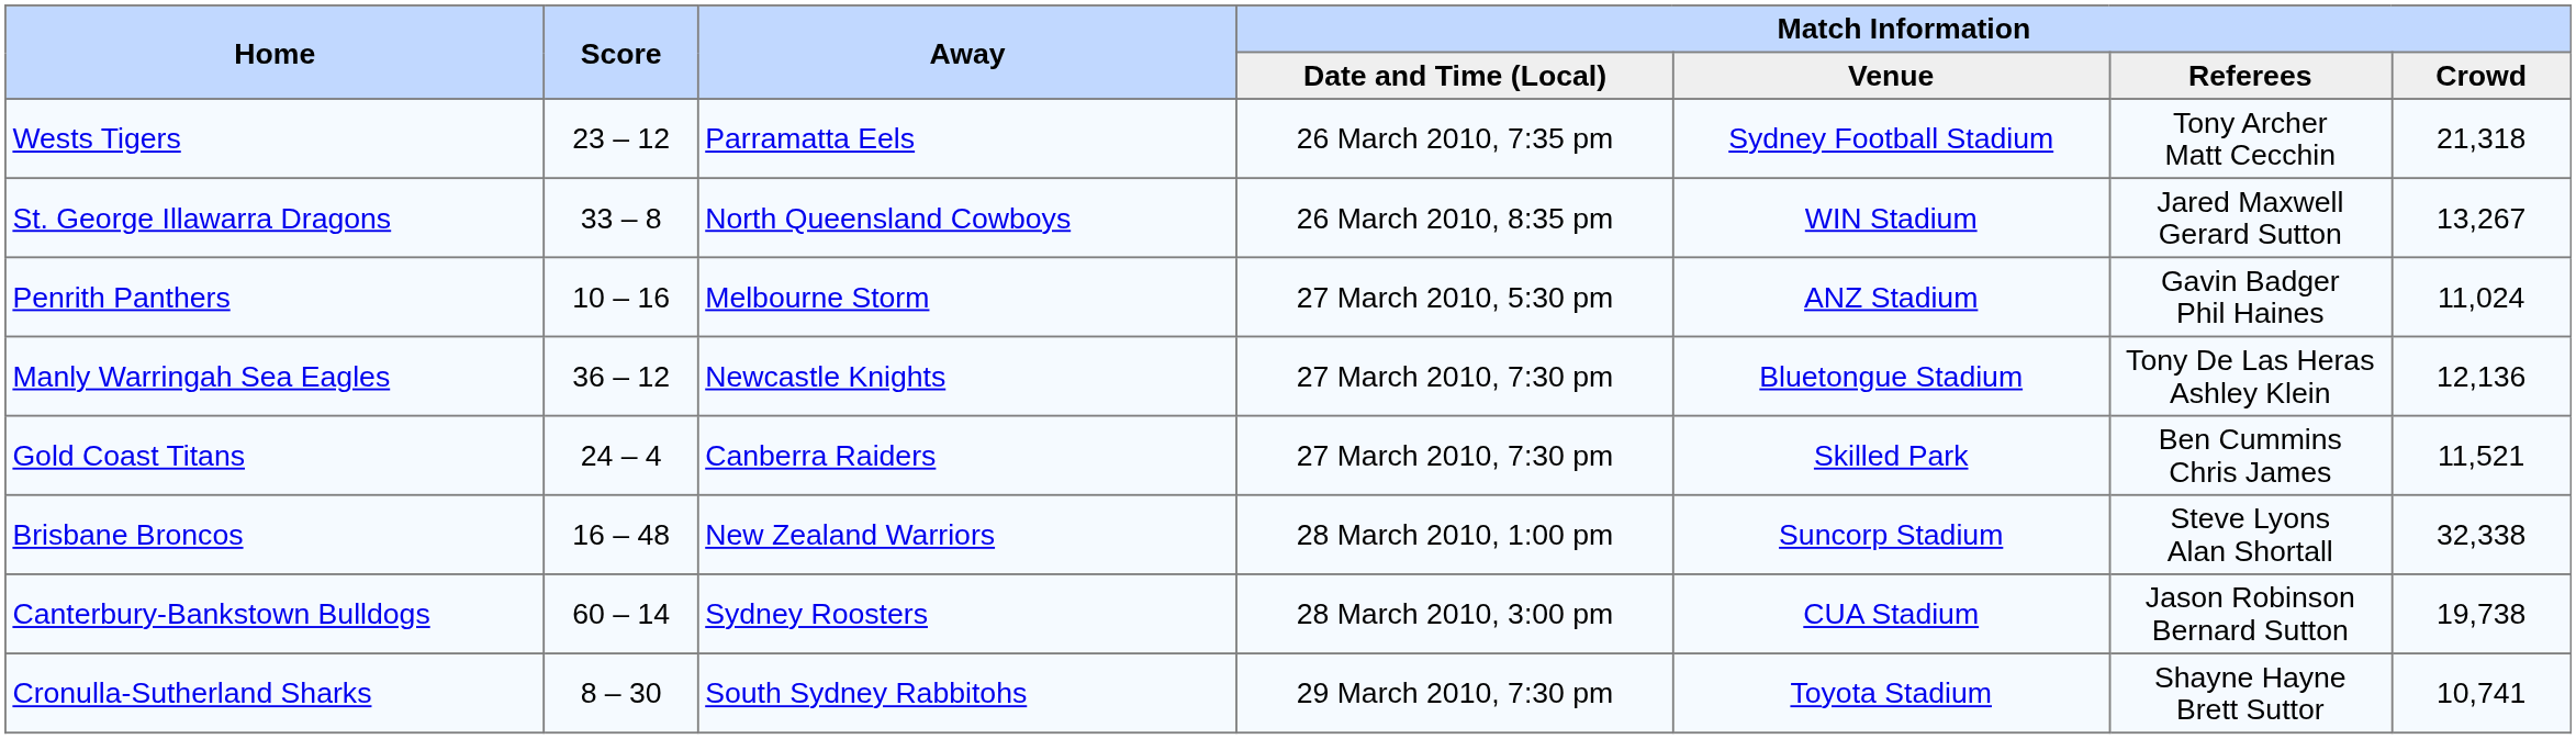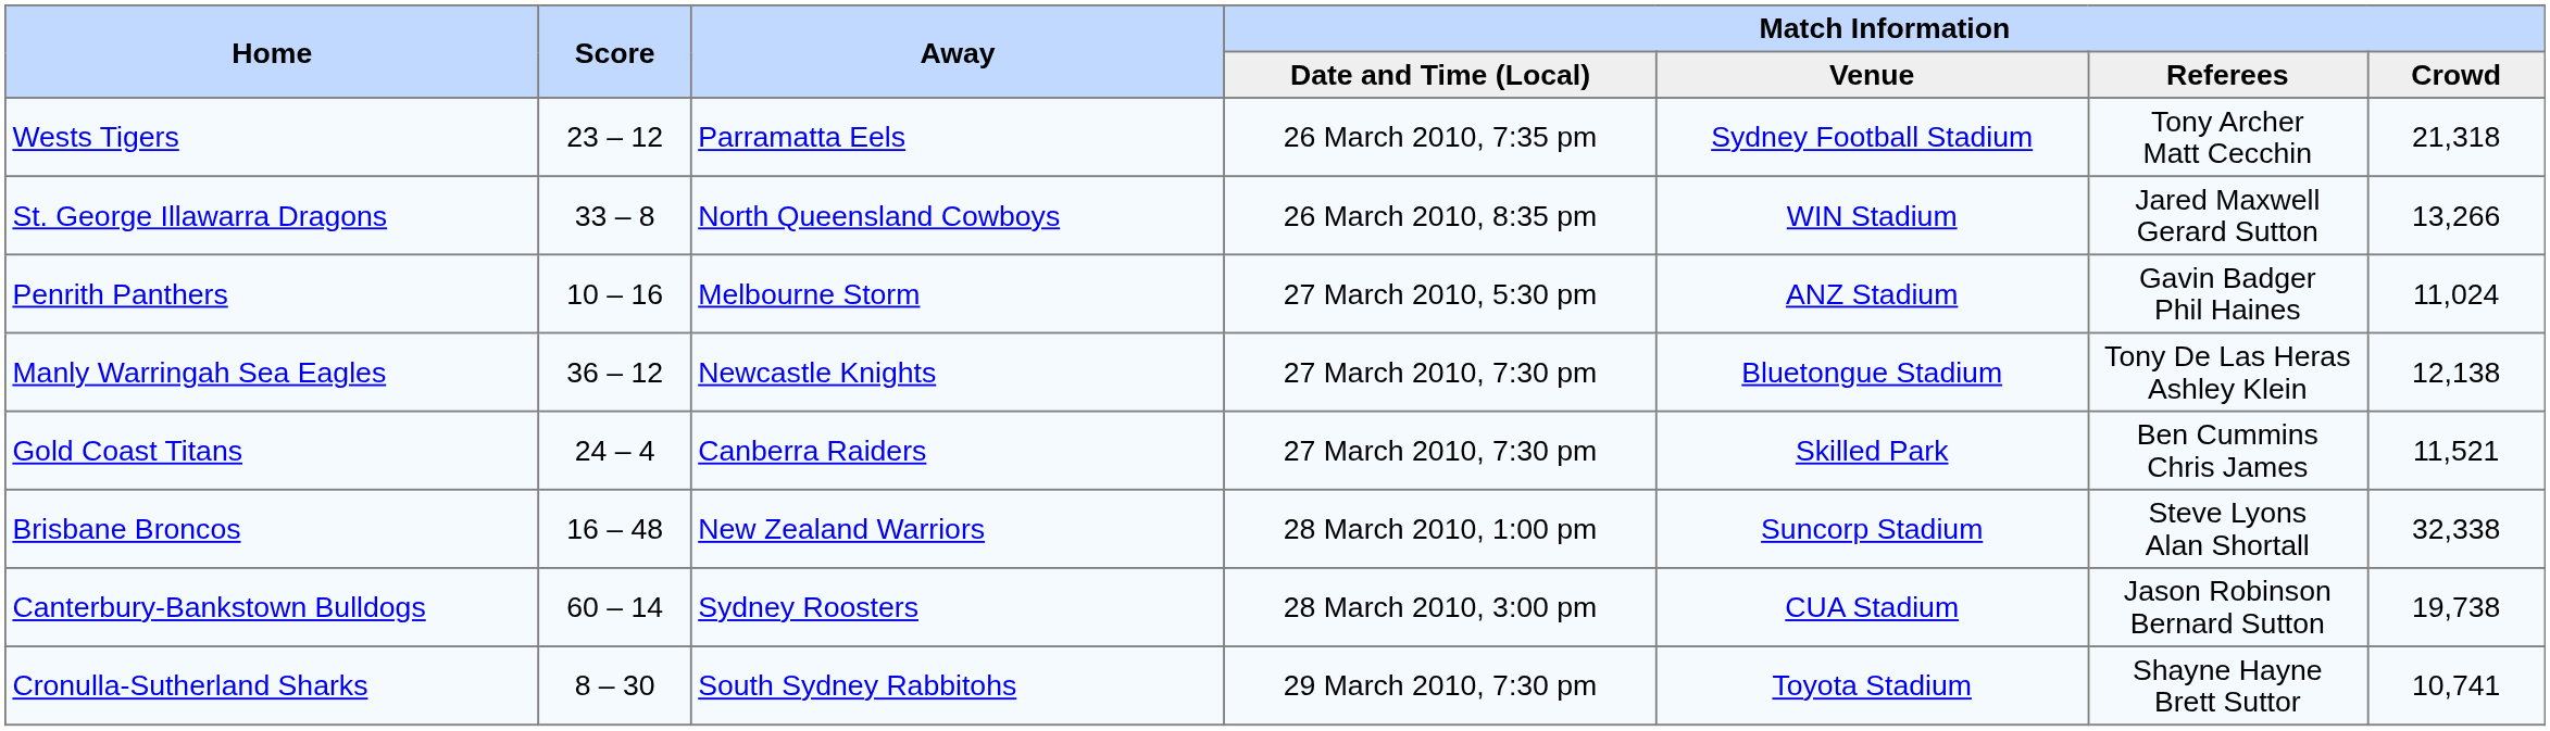St. George Illawarra Dragons | Match Information / Crowd: 13,267 -> 13,266
Manly Warringah Sea Eagles | Match Information / Crowd: 12,136 -> 12,138
